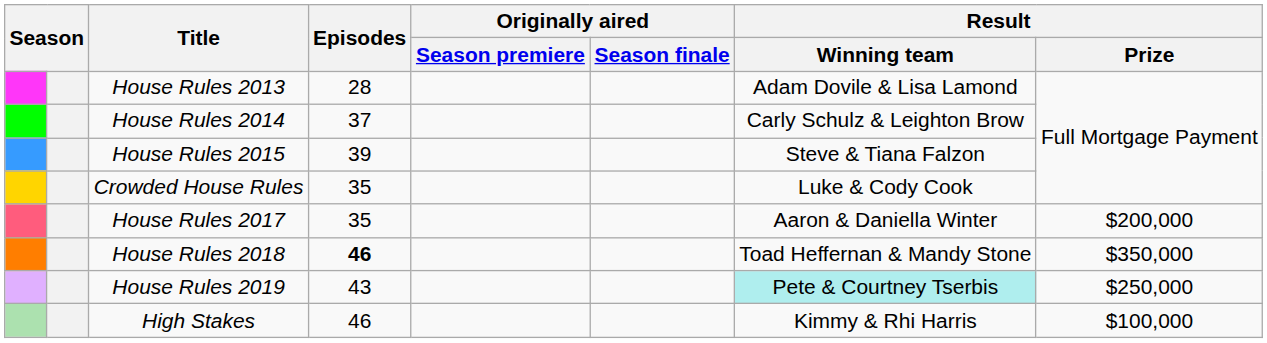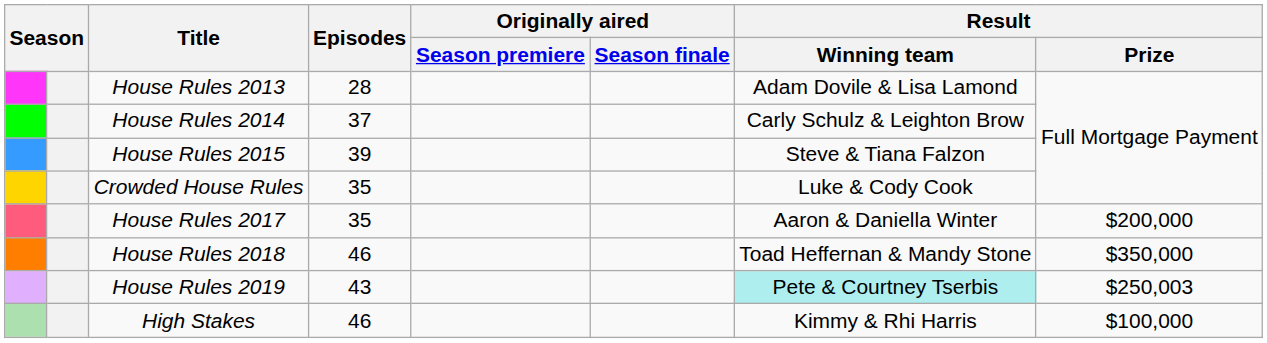House Rules 2018 | Episodes: bold -> normal
House Rules 2019 | Result / Prize: $250,000 -> $250,003
